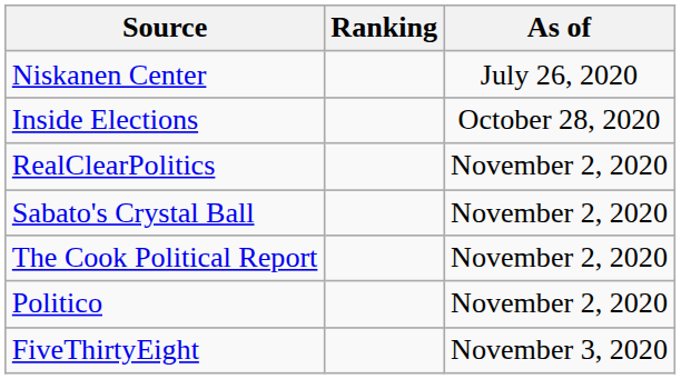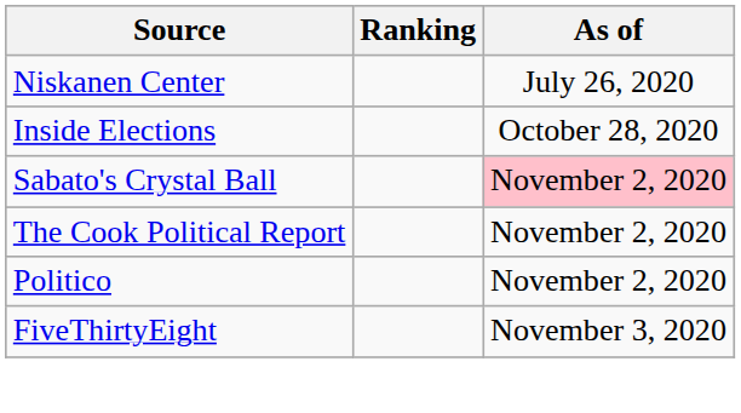- row: RealClearPolitics | November 2, 2020
Sabato's Crystal Ball | As of: no background -> pink background
